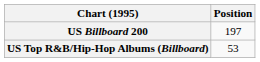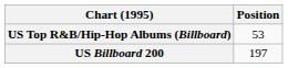rows swapped: US Billboard 200 <-> US Top R&B/Hip-Hop Albums (Billboard)
